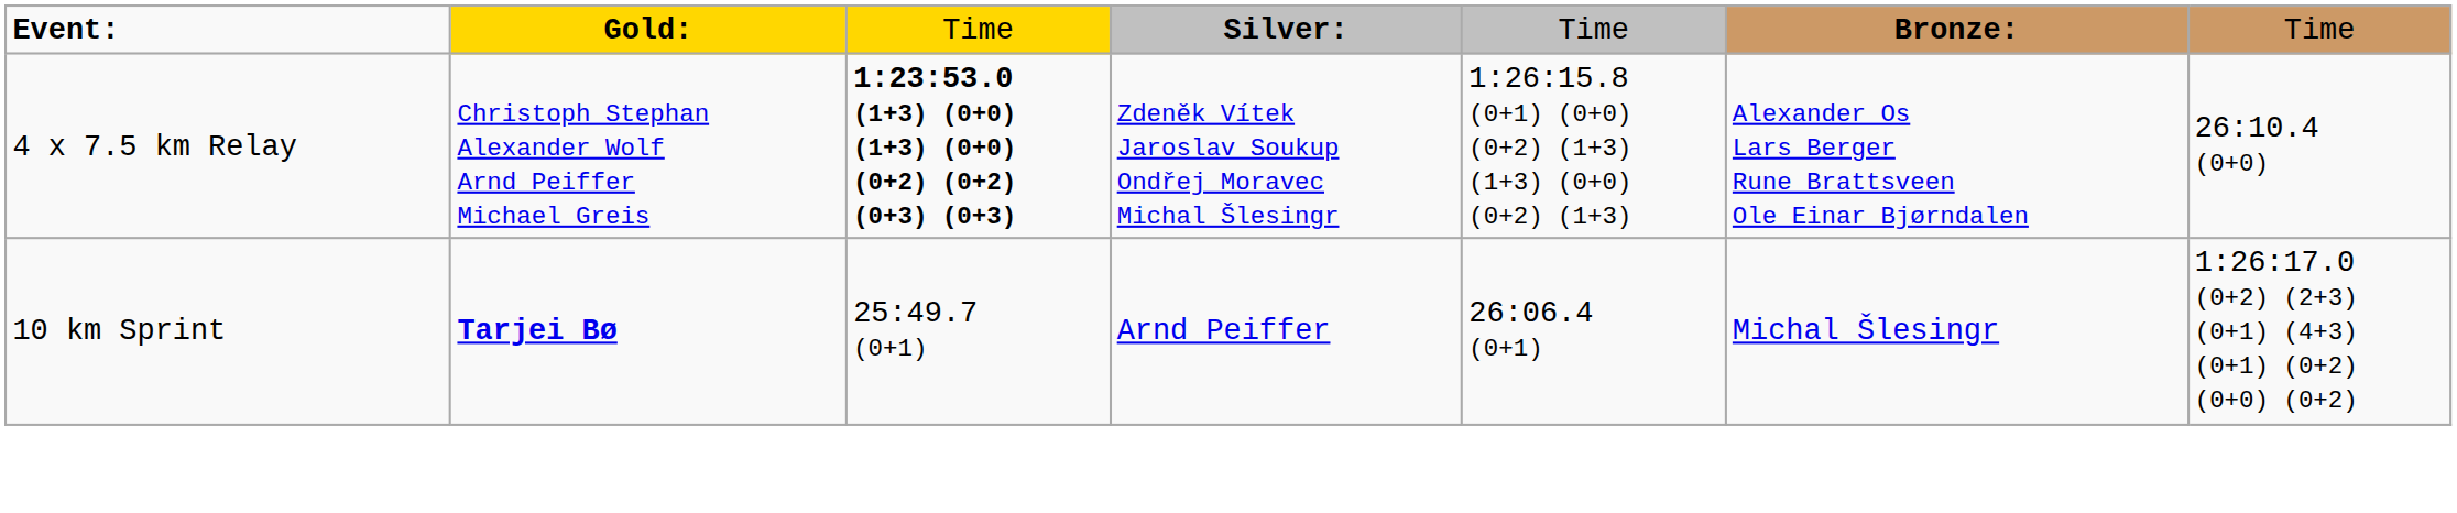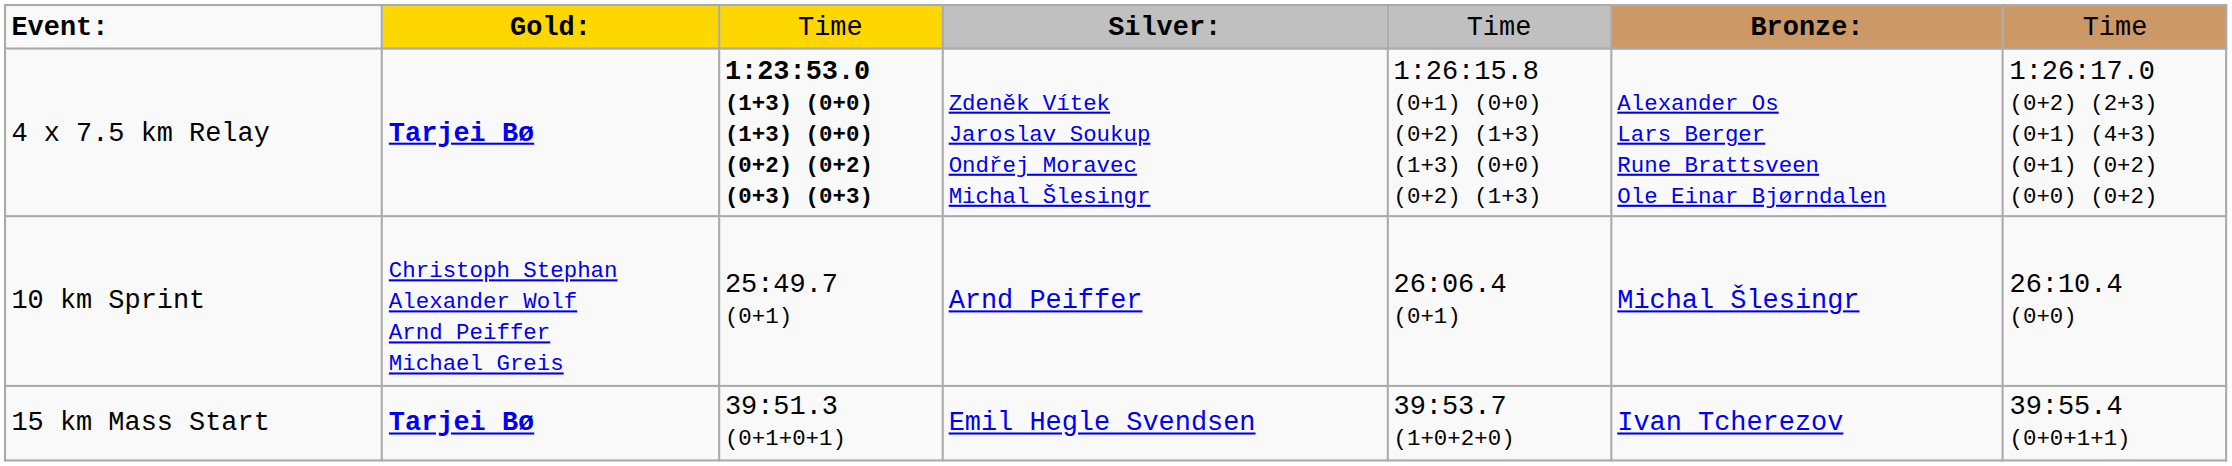4 x 7.5 km Relay | column 2: Christoph Stephan Alexander Wolf Arnd Peiffer Michael Greis -> Tarjei Bø
4 x 7.5 km Relay | column 7: 26:10.4 (0+0) -> 1:26:17.0 (0+2) (2+3) (0+1) (4+3) (0+1) (0+2) (0+0) (0+2)
10 km Sprint | column 2: Tarjei Bø -> Christoph Stephan Alexander Wolf Arnd Peiffer Michael Greis
10 km Sprint | column 7: 1:26:17.0 (0+2) (2+3) (0+1) (4+3) (0+1) (0+2) (0+0) (0+2) -> 26:10.4 (0+0)
+ row: 15 km Mass Start | Tarjei Bø | 39:51.3 (0+1+0+1) | Emil Hegle Svendsen | 39:53.7 (1+0+2+0) | Ivan Tcherezov | 39:55.4 (0+0+1+1)
